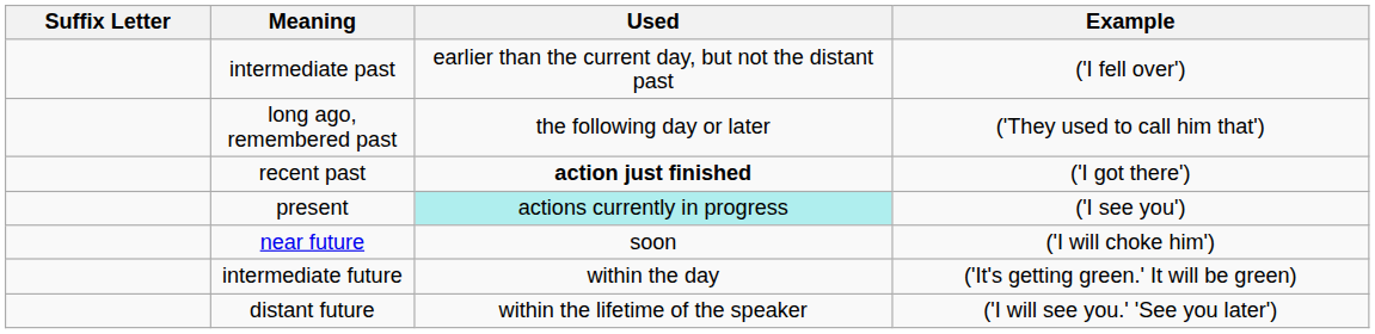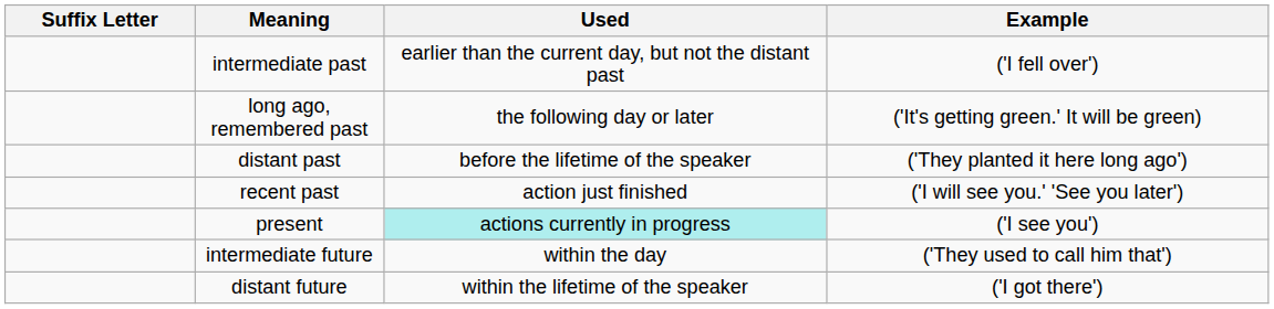long ago, remembered past | Example: ('They used to call him that') -> ('It's getting green.' It will be green)
+ row: distant past | before the lifetime of the speaker | ('They planted it here long ago')
recent past | Used: bold -> normal
recent past | Example: ('I got there') -> ('I will see you.' 'See you later')
- row: near future | soon | ('I will choke him')
intermediate future | Example: ('It's getting green.' It will be green) -> ('They used to call him that')
distant future | Example: ('I will see you.' 'See you later') -> ('I got there')
